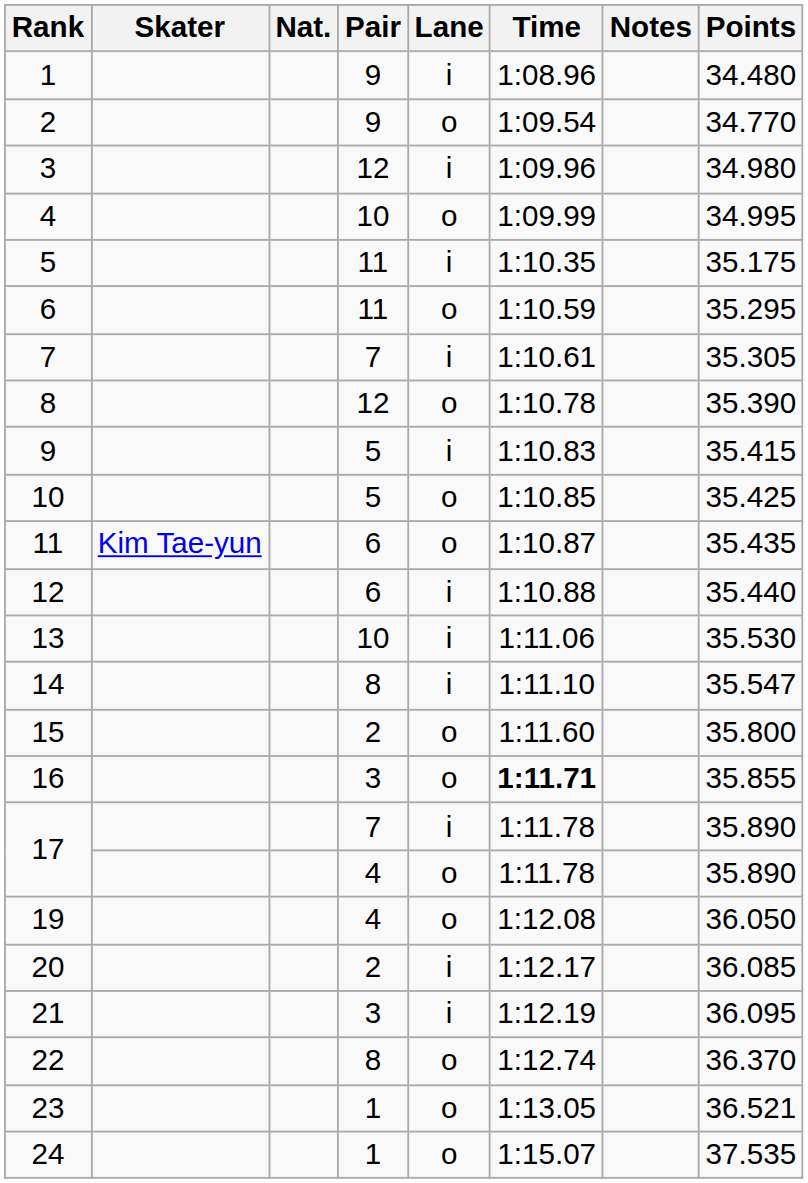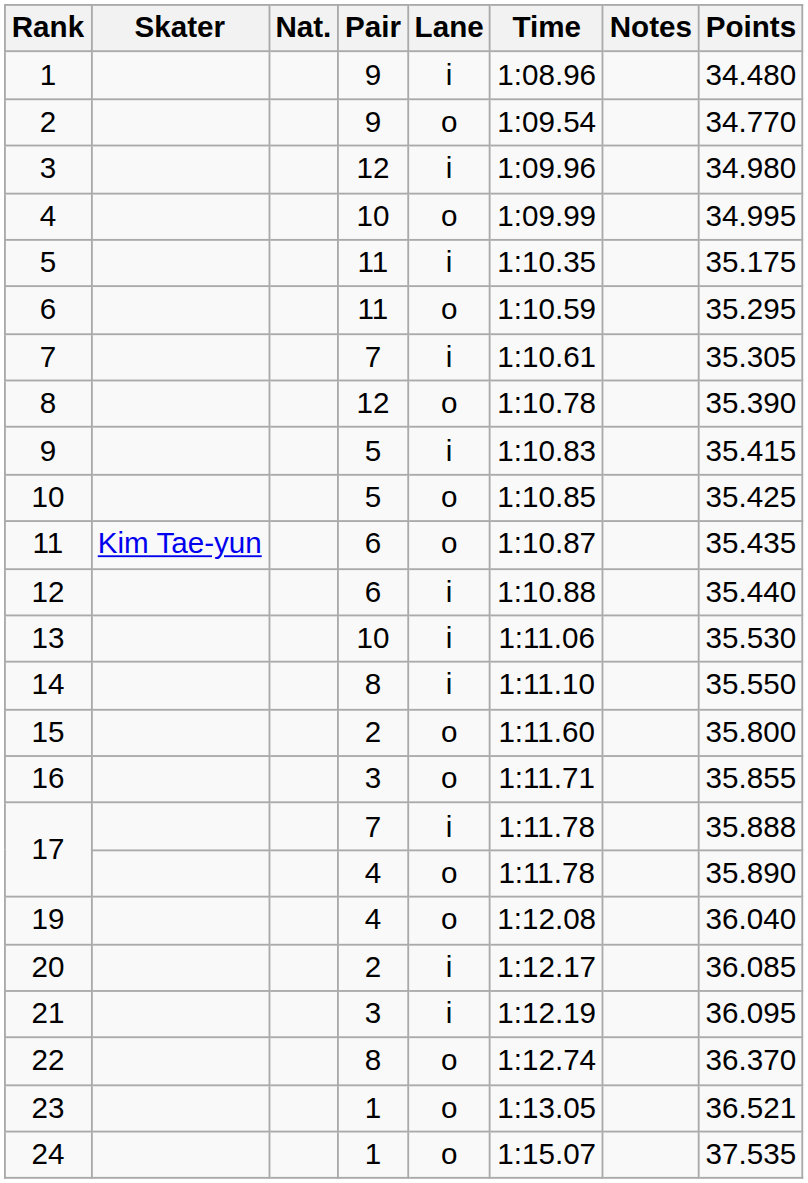14 | Points: 35.547 -> 35.550
16 | Time: bold -> normal
17 / 7 | Points: 35.890 -> 35.888
19 | Points: 36.050 -> 36.040
